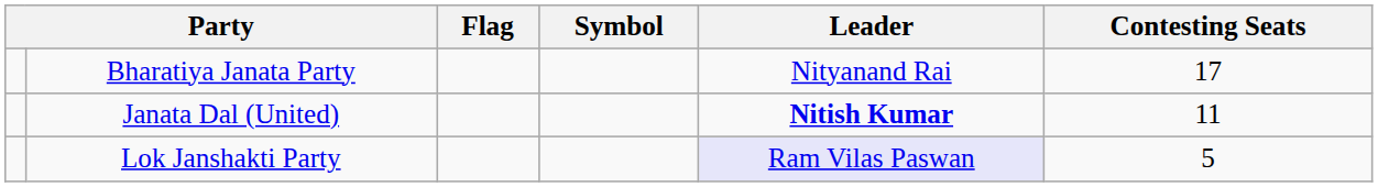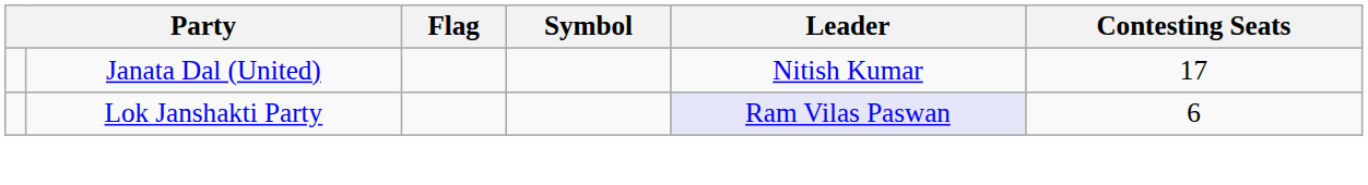- row: Bharatiya Janata Party | Nityanand Rai | 17
Janata Dal (United) | Leader: bold -> normal
Janata Dal (United) | Contesting Seats: 11 -> 17
Lok Janshakti Party | Contesting Seats: 5 -> 6
